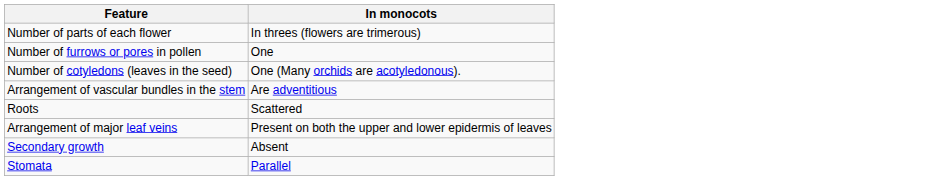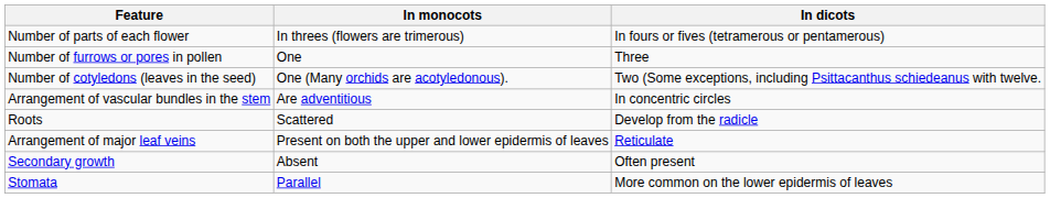+ column: In dicots | In fours or fives (tetramerous or pentamerous) | Three | Two (Some exceptions, including Psittacanthus schiedeanus with twelve. | In concentric circles | Develop from the radicle | Reticulate | Often present | More common on the lower epidermis of leaves
